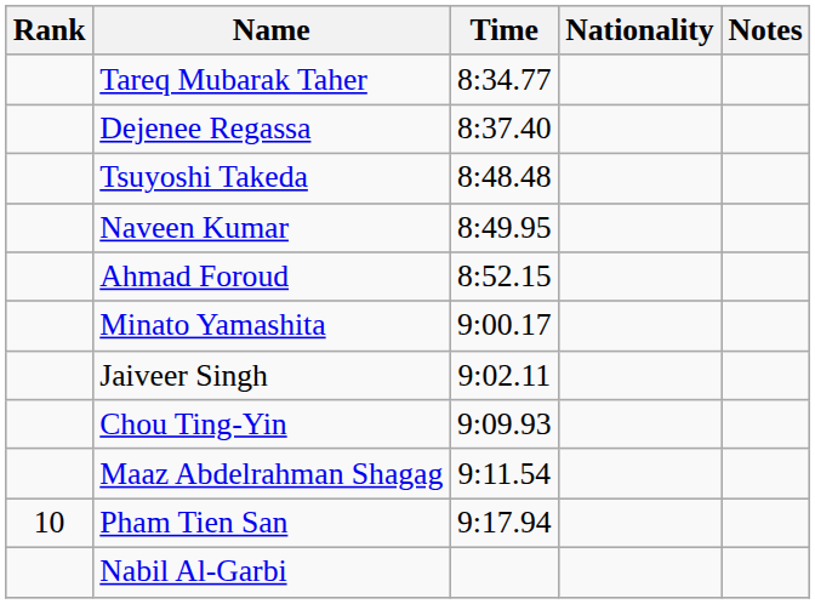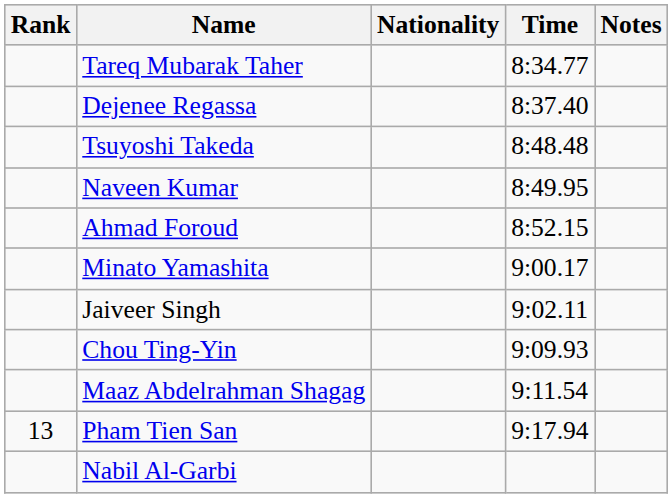columns swapped: Nationality <-> Time
Pham Tien San | Rank: 10 -> 13
